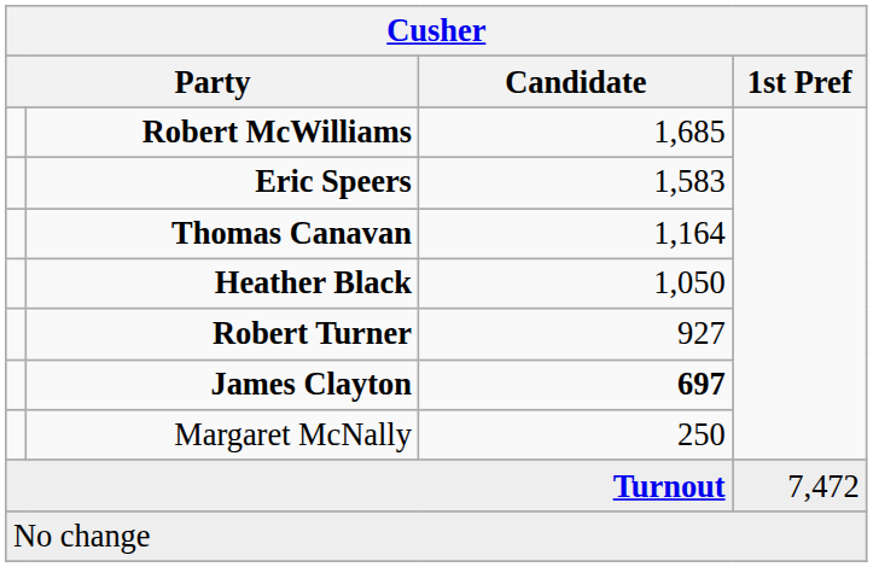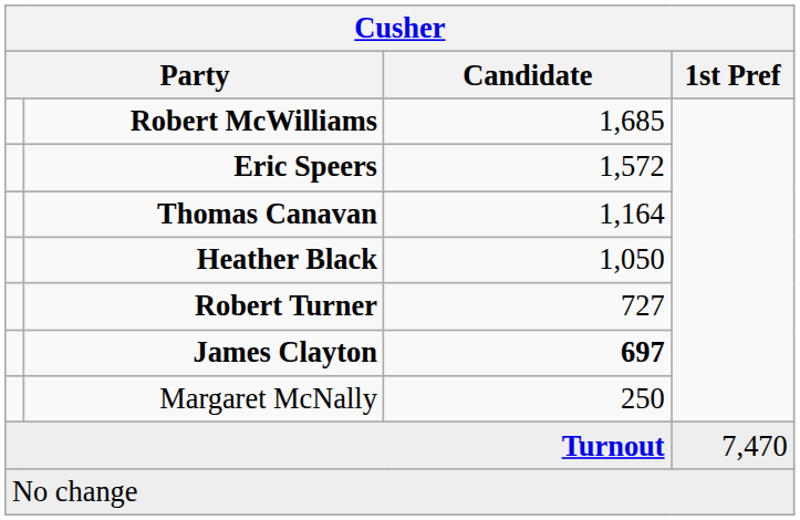Eric Speers | Candidate: 1,583 -> 1,572
Robert Turner | Candidate: 927 -> 727
Turnout | 1st Pref: 7,472 -> 7,470
